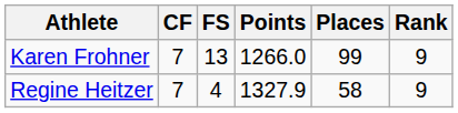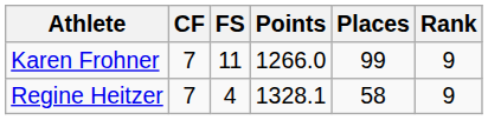Karen Frohner | FS: 13 -> 11
Regine Heitzer | Points: 1327.9 -> 1328.1
